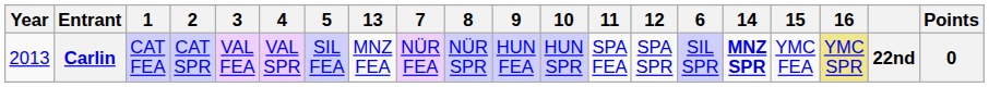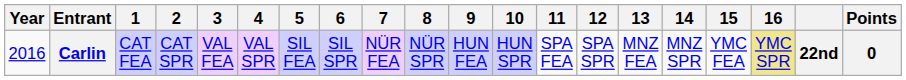columns swapped: 6 <-> 13
Carlin | Year: 2013 -> 2016
Carlin | 14: bold -> normal
